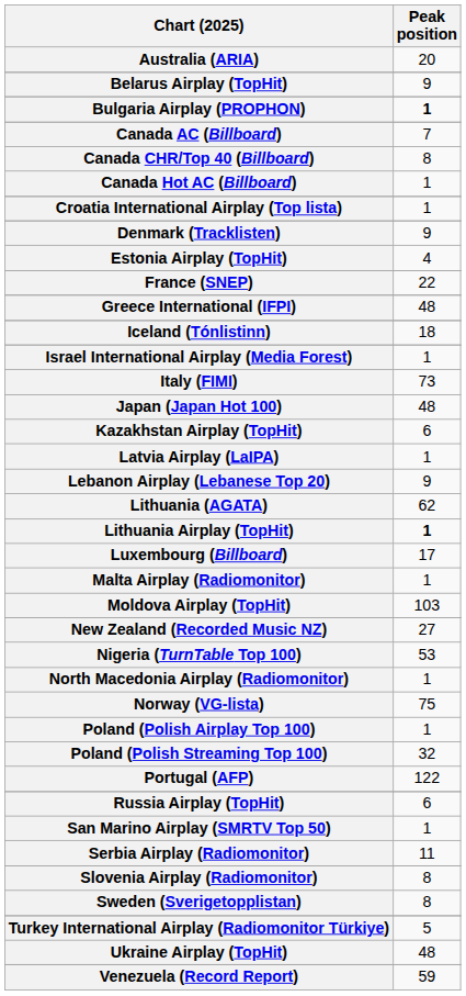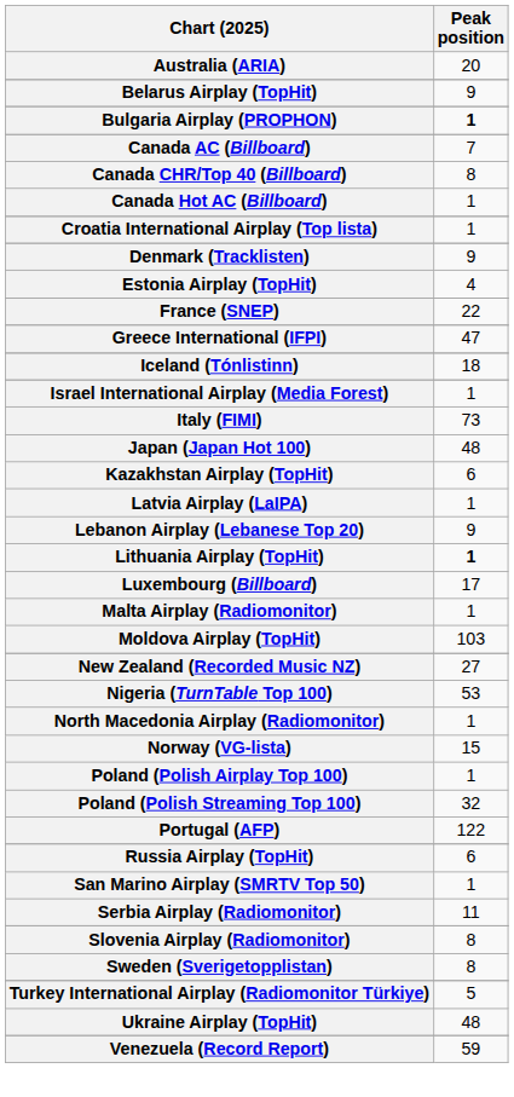Greece International (IFPI) | Peak position: 48 -> 47
- row: Lithuania (AGATA) | 62
Norway (VG-lista) | Peak position: 75 -> 15
